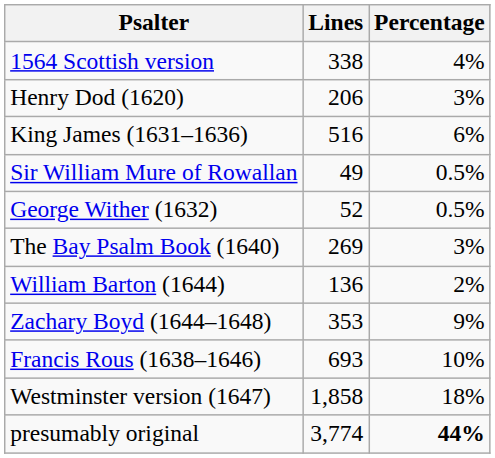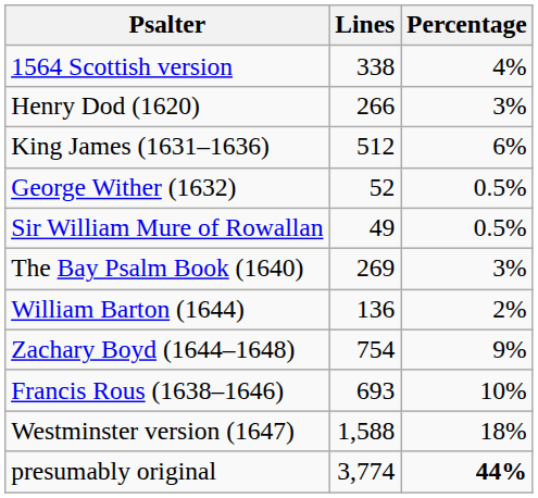Henry Dod (1620) | Lines: 206 -> 266
King James (1631–1636) | Lines: 516 -> 512
rows swapped: George Wither (1632) <-> Sir William Mure of Rowallan
Zachary Boyd (1644–1648) | Lines: 353 -> 754
Westminster version (1647) | Lines: 1,858 -> 1,588
